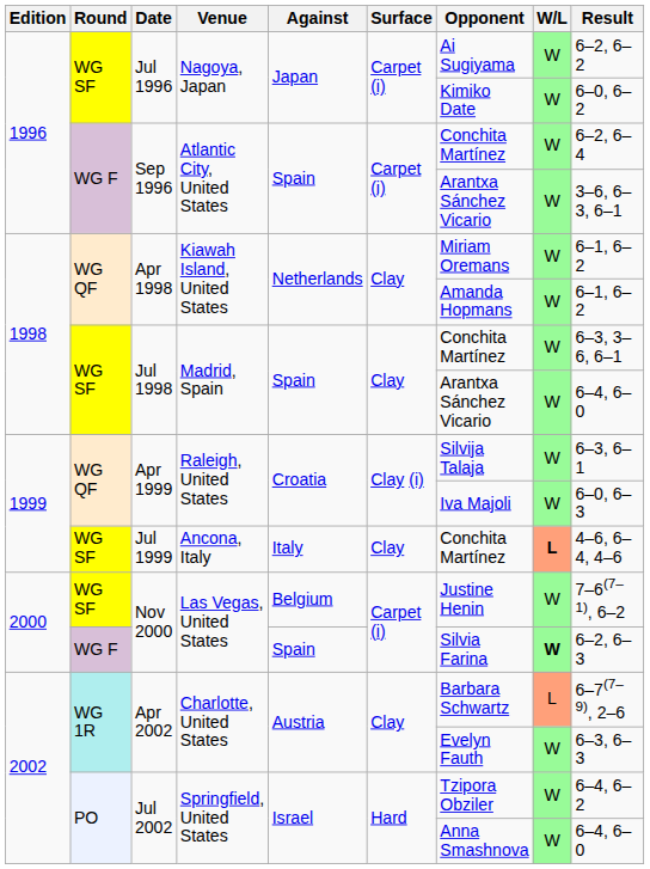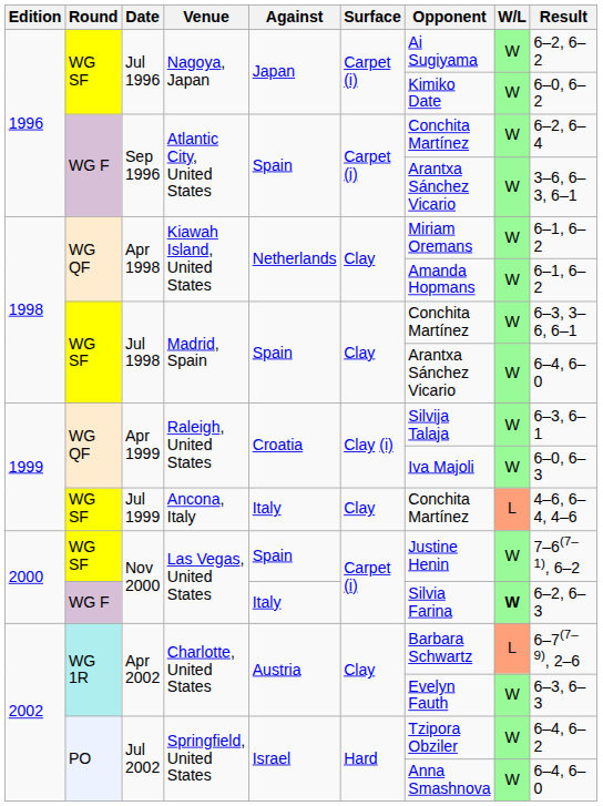Jul 1999 | W/L: bold -> normal
WG SF / Nov 2000 | Against: Belgium -> Spain
WG F / Nov 2000 | Against: Spain -> Italy
